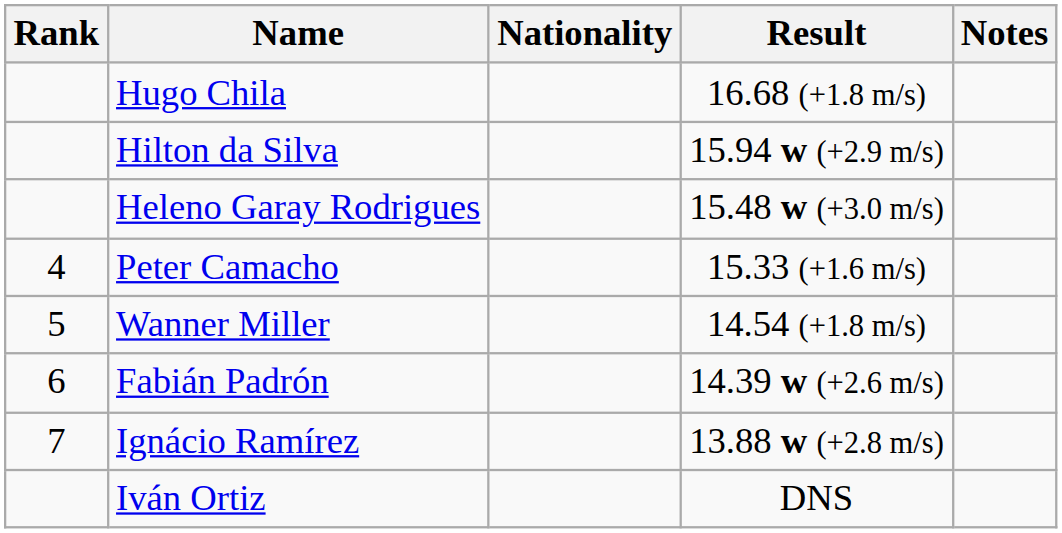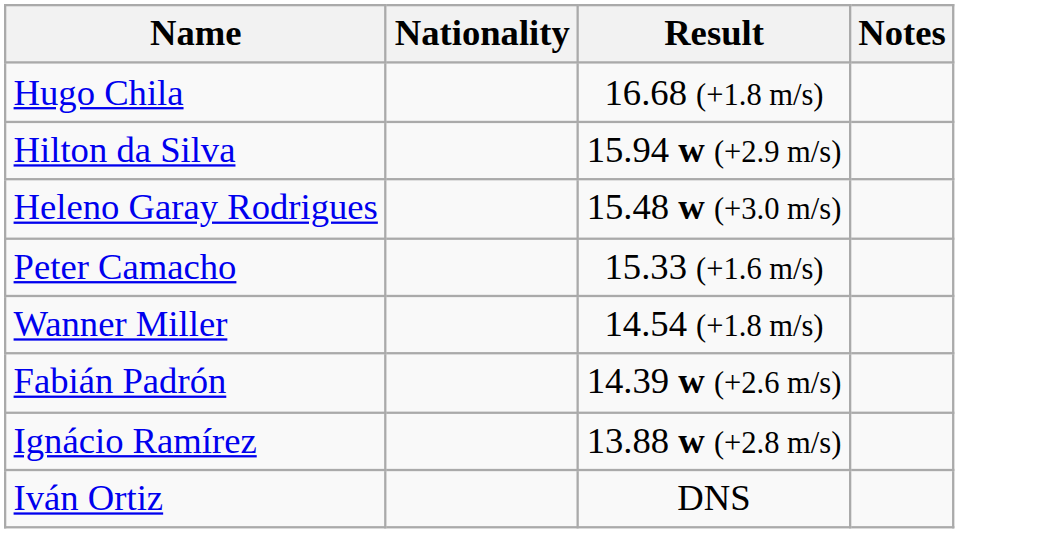- column: Rank | 4 | 5 | 6 | 7
